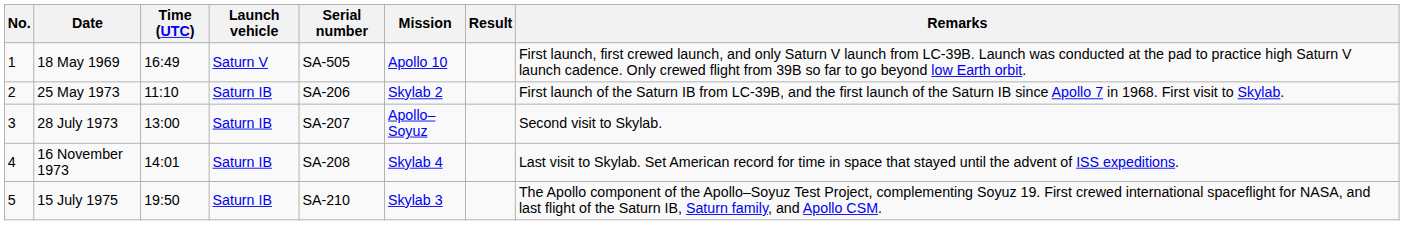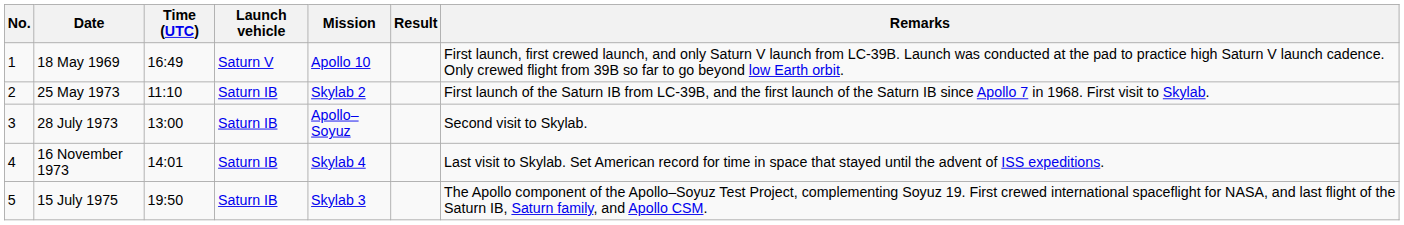- column: Serial number | SA-505 | SA-206 | SA-207 | SA-208 | SA-210
